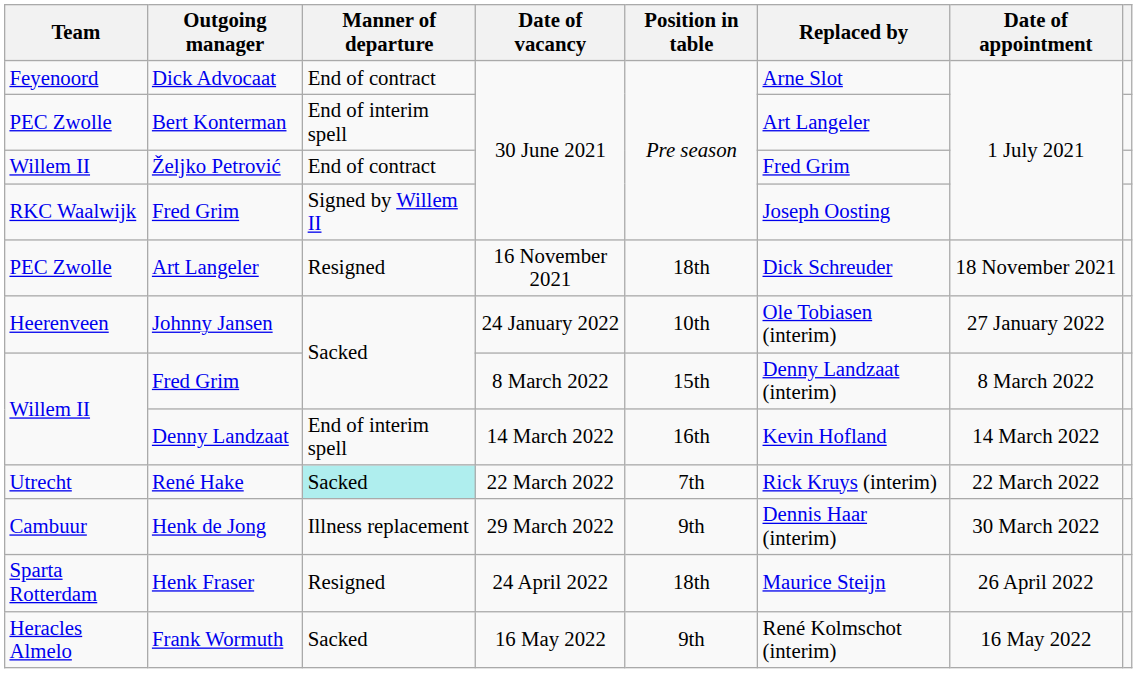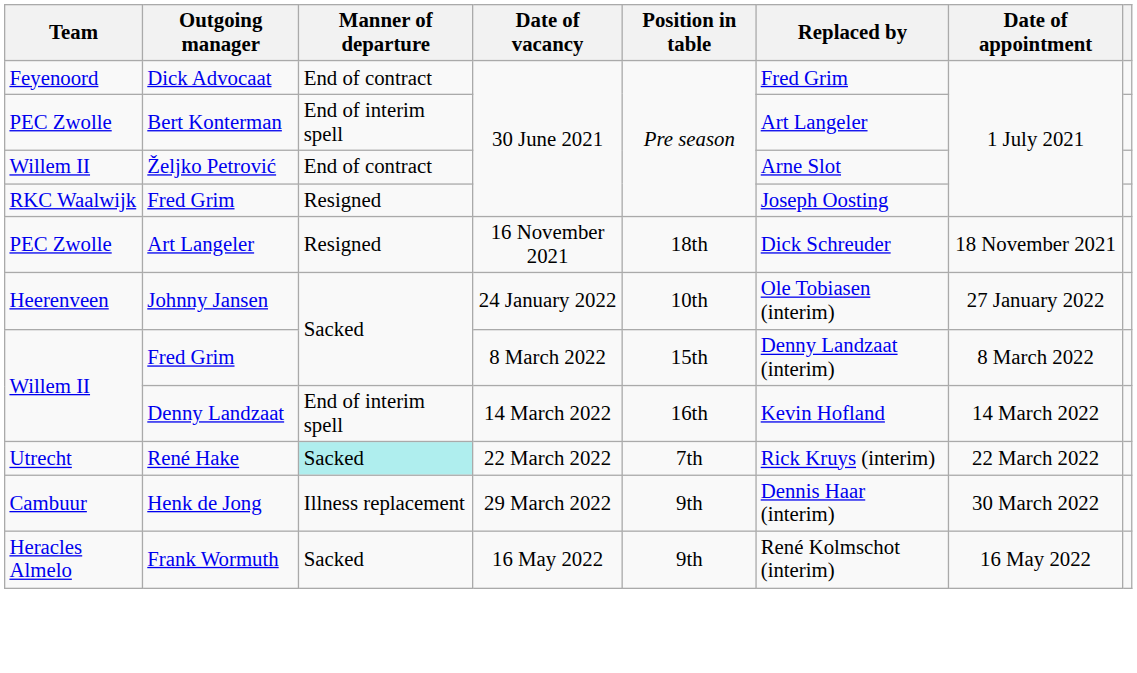Dick Advocaat | Replaced by: Arne Slot -> Fred Grim
Željko Petrović | Replaced by: Fred Grim -> Arne Slot
RKC Waalwijk / Fred Grim | Manner of departure: Signed by Willem II -> Resigned
- row: Sparta Rotterdam | Henk Fraser | Resigned | 24 April 2022 | 18th | Maurice Steijn | 26 April 2022
